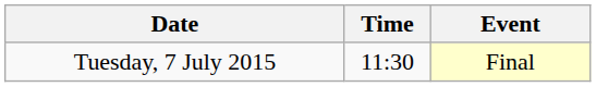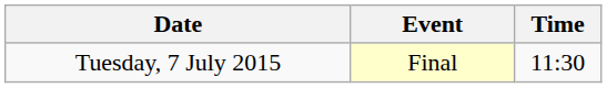columns swapped: Time <-> Event
